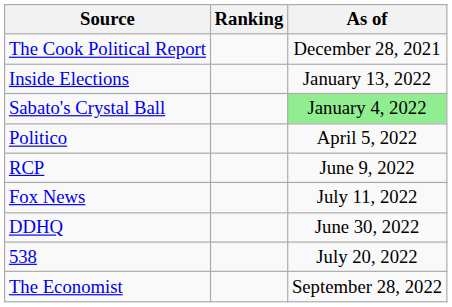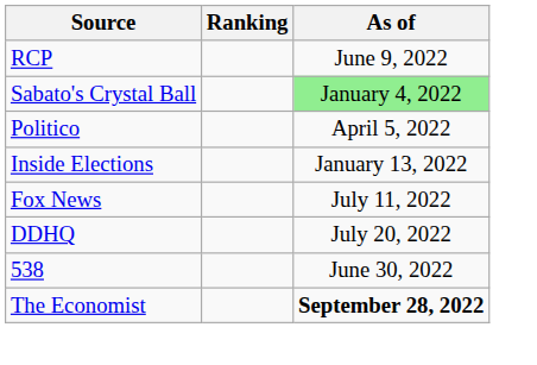- row: The Cook Political Report | December 28, 2021
rows swapped: Inside Elections <-> RCP
DDHQ | As of: June 30, 2022 -> July 20, 2022
538 | As of: July 20, 2022 -> June 30, 2022
The Economist | As of: normal -> bold
